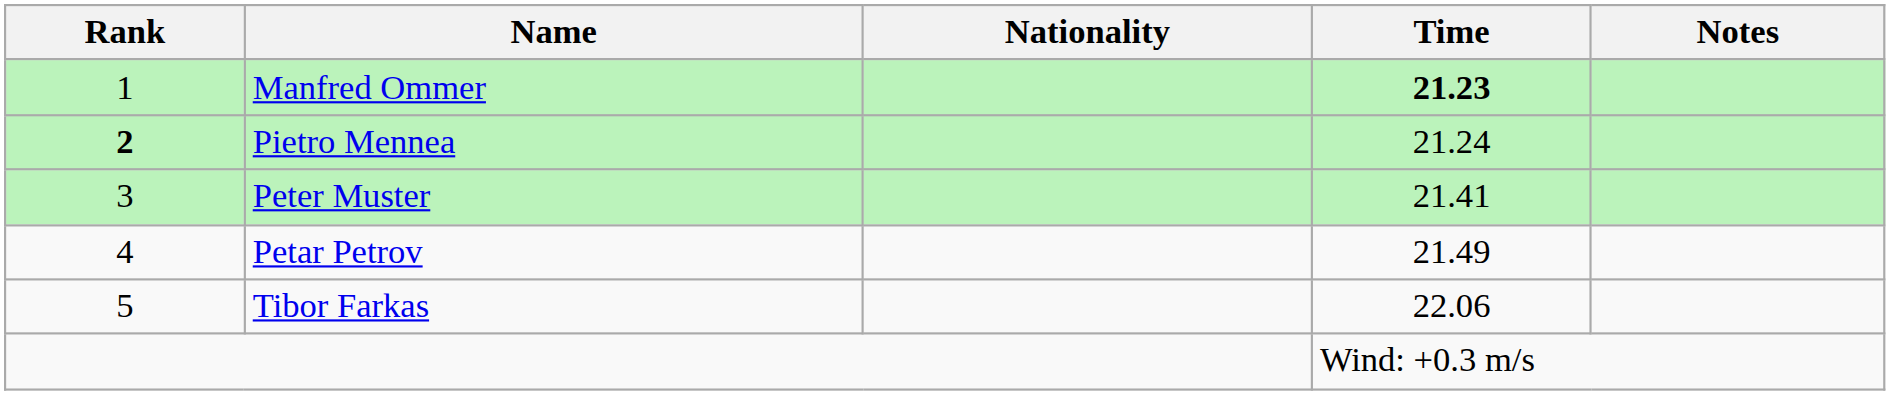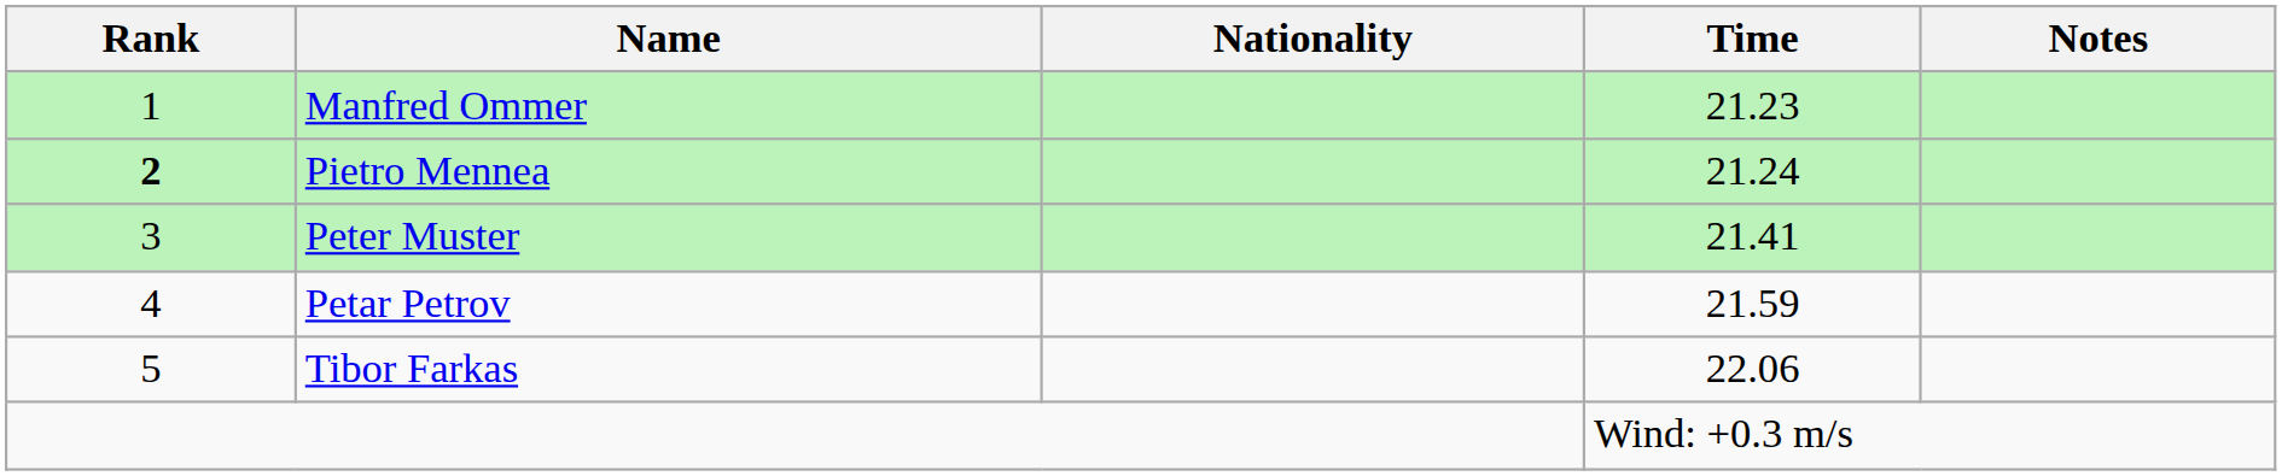Manfred Ommer | Time: bold -> normal
Petar Petrov | Time: 21.49 -> 21.59
